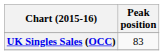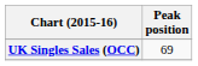UK Singles Sales (OCC) | Peak position: 83 -> 69
